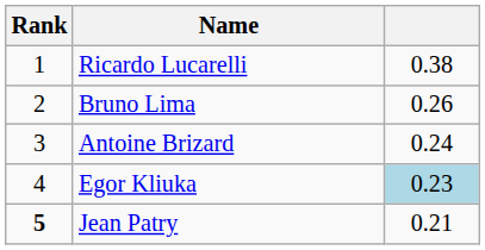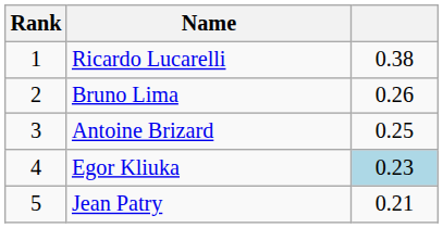Antoine Brizard | column 3: 0.24 -> 0.25
Jean Patry | Rank: bold -> normal
